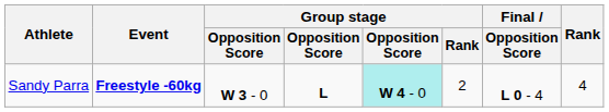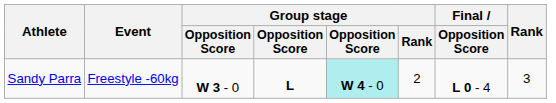Sandy Parra | Event: bold -> normal
Sandy Parra | Rank: 4 -> 3
